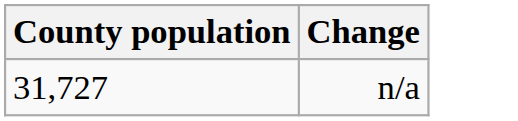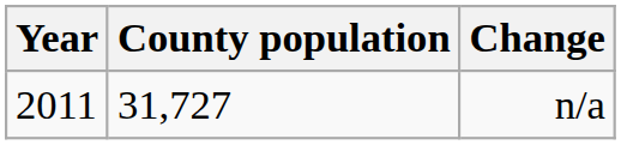+ column: Year | 2011
